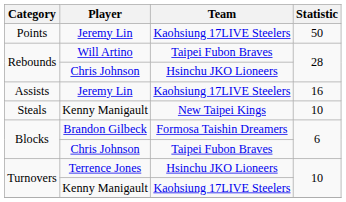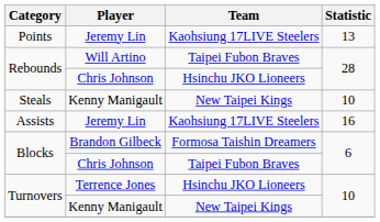Points | Statistic: 50 -> 13
rows swapped: Assists <-> Steals
Turnovers / Kenny Manigault | Team: Kaohsiung 17LIVE Steelers -> New Taipei Kings
